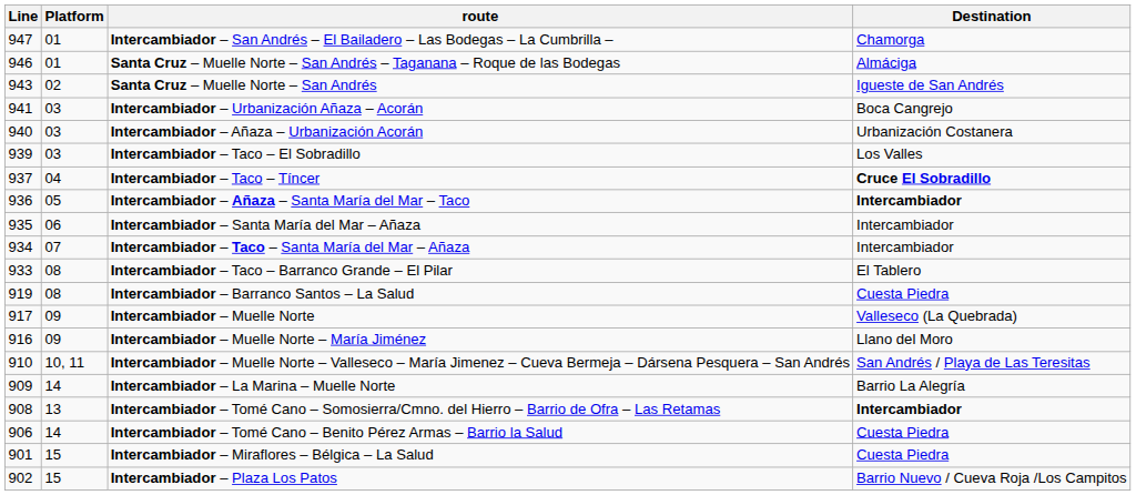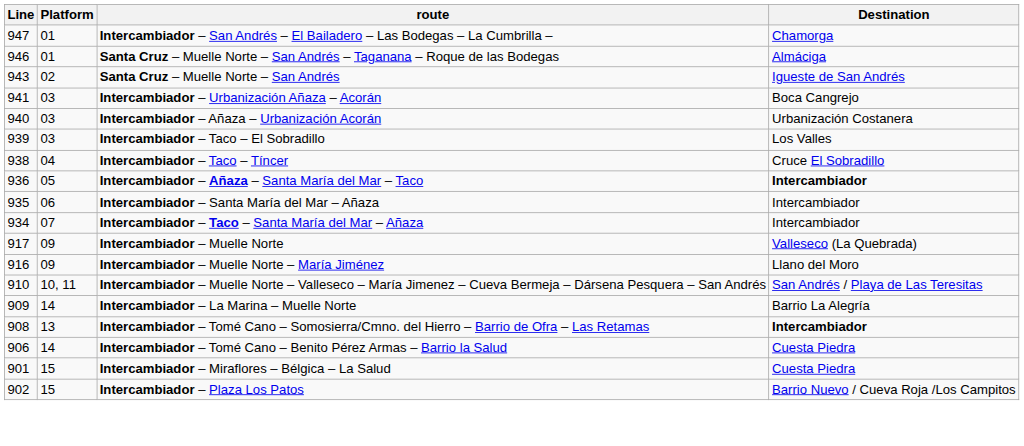Intercambiador – Taco – Tíncer | Line: 937 -> 938
Intercambiador – Taco – Tíncer | Destination: bold -> normal
- row: 933 | 08 | Intercambiador – Taco – Barranco Grande – El Pilar | El Tablero
- row: 919 | 08 | Intercambiador – Barranco Santos – La Salud | Cuesta Piedra
